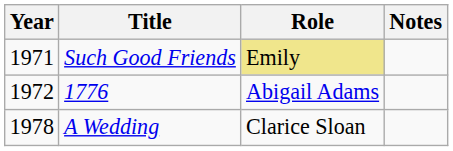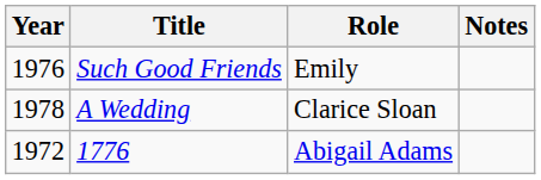Such Good Friends | Year: 1971 -> 1976
Such Good Friends | Role: khaki background -> no background
rows swapped: 1776 <-> A Wedding
